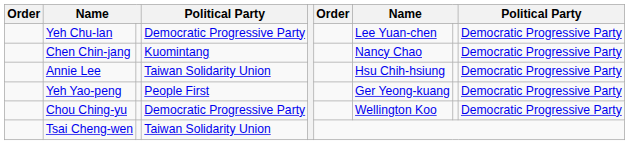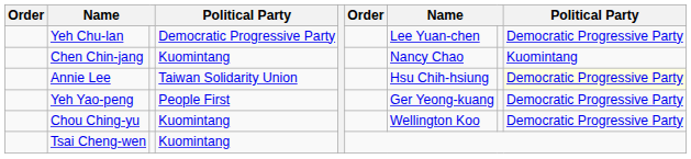Chen Chin-jang | column 9: Democratic Progressive Party -> Kuomintang
Annie Lee | column 9: no background -> lightyellow background
Chou Ching-yu | column 4: Democratic Progressive Party -> Kuomintang
Tsai Cheng-wen | column 4: Taiwan Solidarity Union -> Kuomintang
